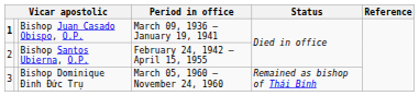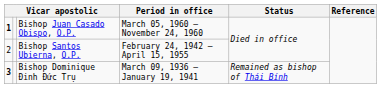Bishop Juan Casado Obispo, O.P. | Period in office: March 09, 1936 – January 19, 1941 -> March 05, 1960 – November 24, 1960
Bishop Dominique Ðinh Ðức Trụ | column 1: normal -> bold
Bishop Dominique Ðinh Ðức Trụ | Period in office: March 05, 1960 – November 24, 1960 -> March 09, 1936 – January 19, 1941
